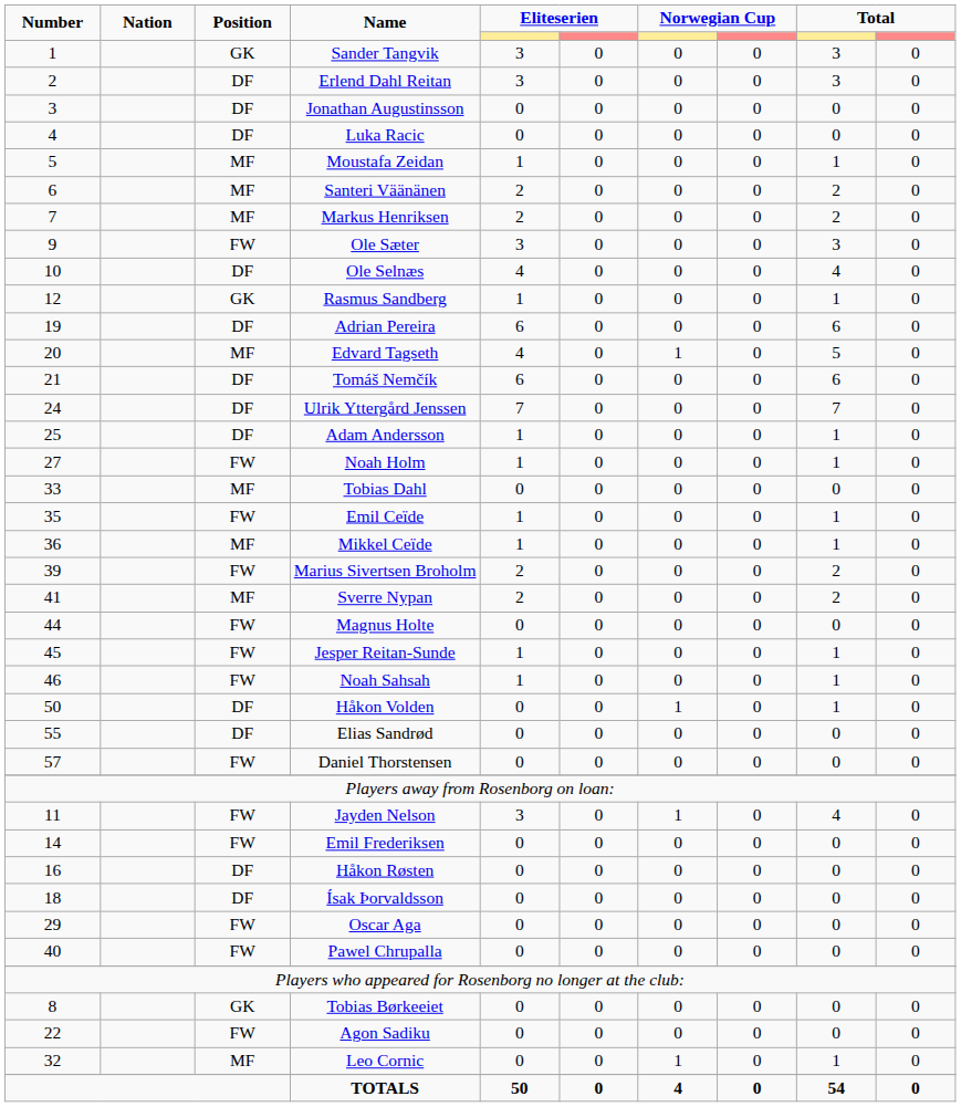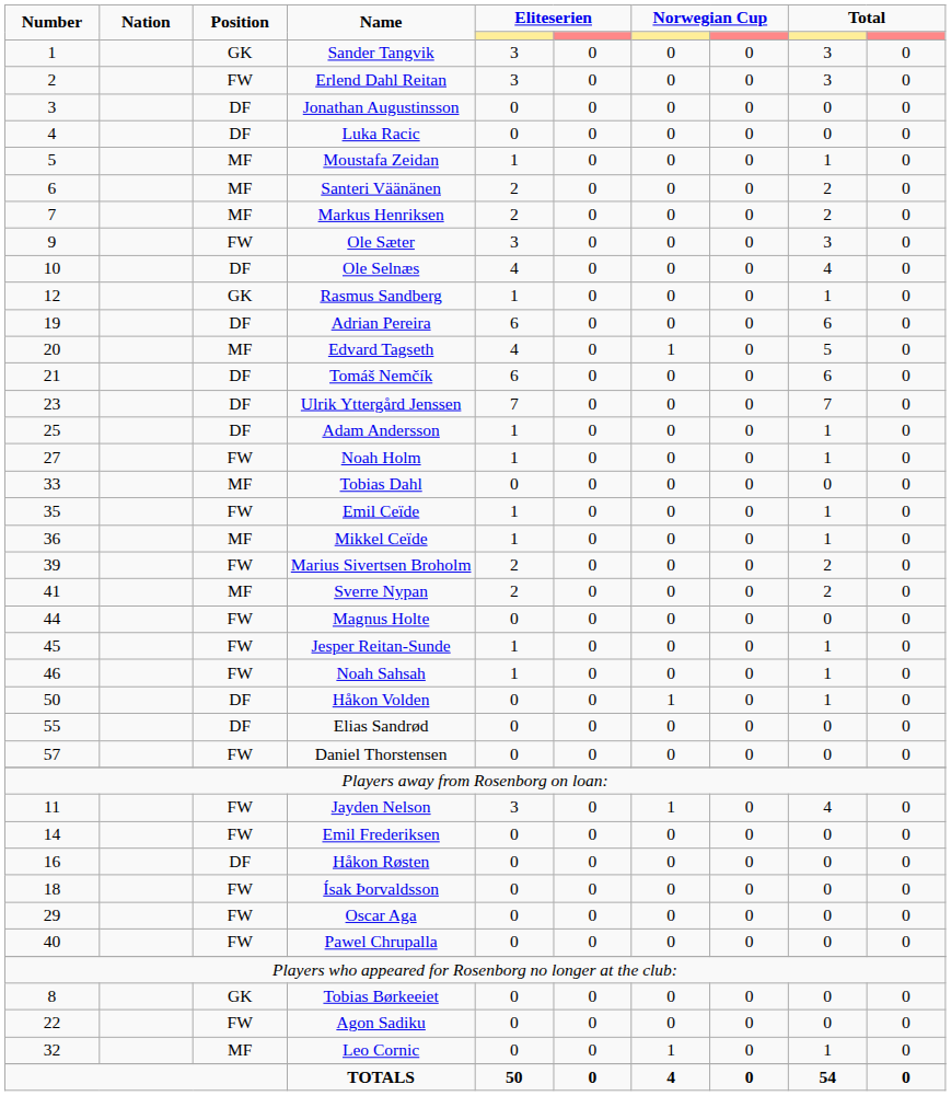Erlend Dahl Reitan | Position: DF -> FW
Ulrik Yttergård Jenssen | Number: 24 -> 23
Ísak Þorvaldsson | Position: DF -> FW
